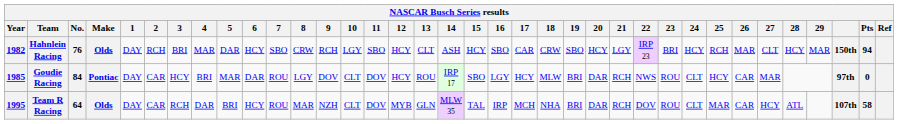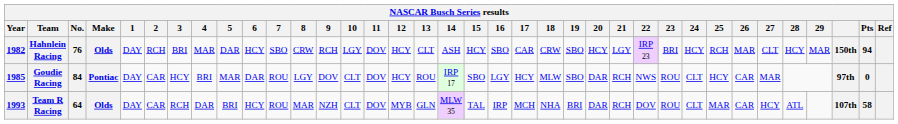Hahnlein Racing | 11: SBO -> DOV
Goudie Racing | 19: BRI -> SBO
Team R Racing | Year: 1995 -> 1993
